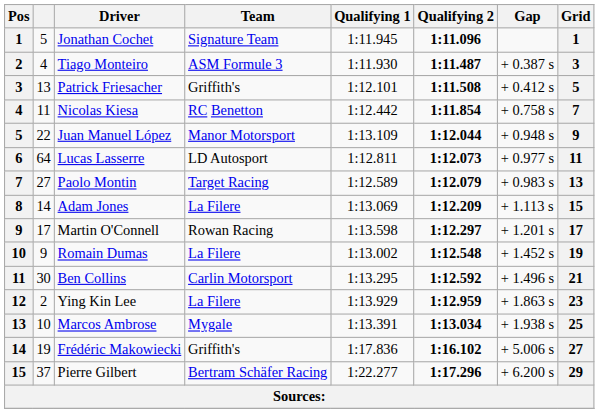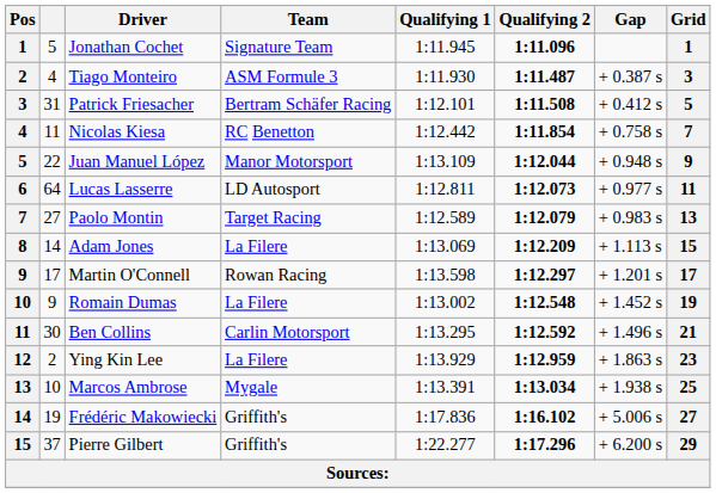Patrick Friesacher | column 2: 13 -> 31
Patrick Friesacher | Team: Griffith's -> Bertram Schäfer Racing
Pierre Gilbert | Team: Bertram Schäfer Racing -> Griffith's
